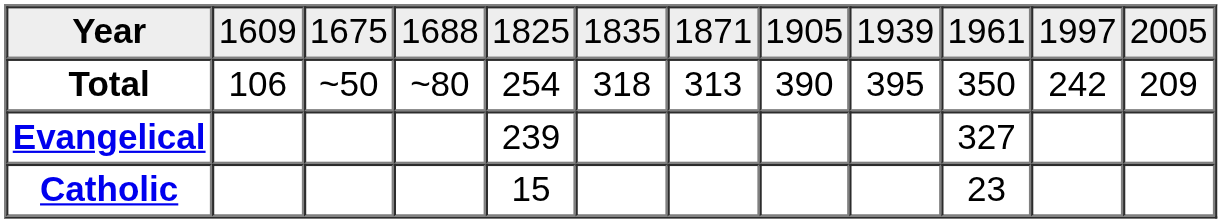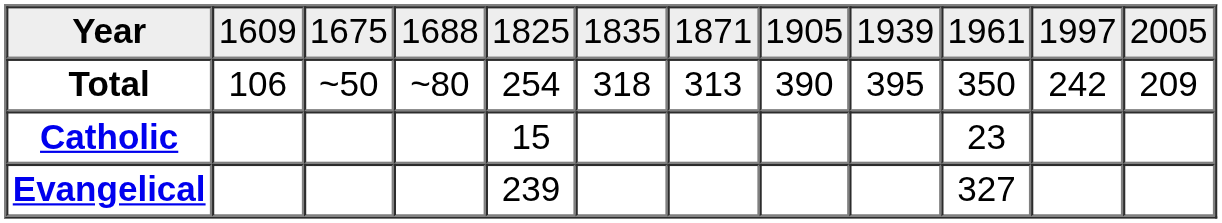rows swapped: Catholic <-> Evangelical
